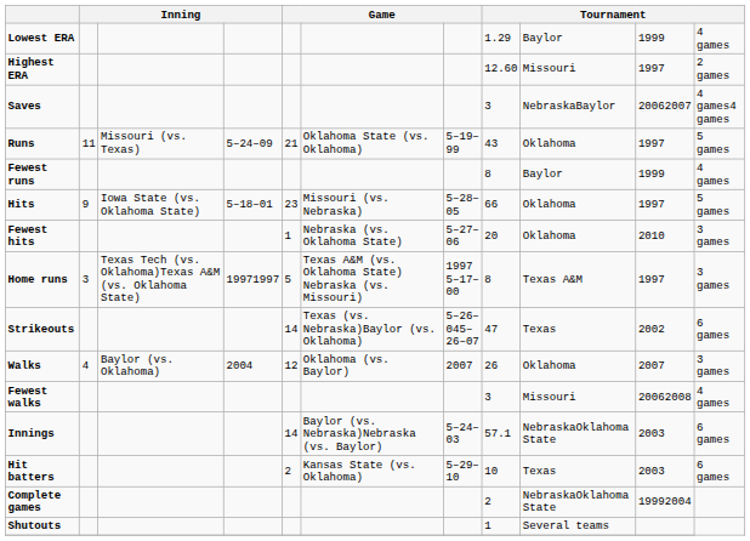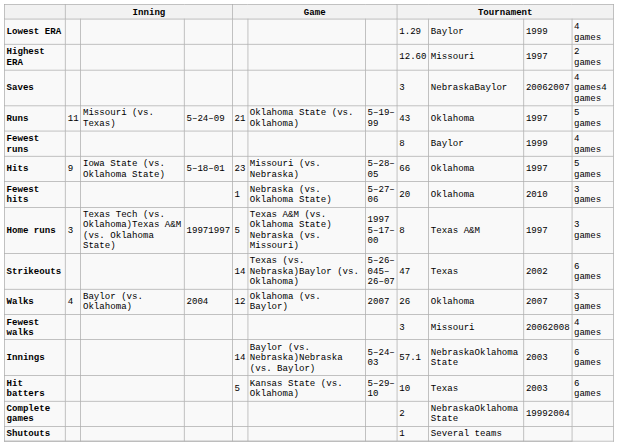Hit batters | column 5: 2 -> 5
